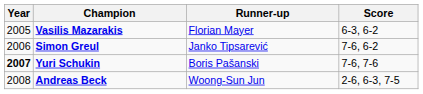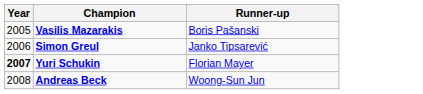- column: Score | 6-3, 6-2 | 7-6, 6-2 | 7-6, 7-6 | 2-6, 6-3, 7-5
Vasilis Mazarakis | Runner-up: Florian Mayer -> Boris Pašanski
Yuri Schukin | Runner-up: Boris Pašanski -> Florian Mayer
